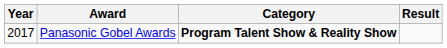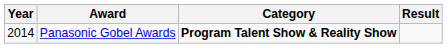Panasonic Gobel Awards | Year: 2017 -> 2014
